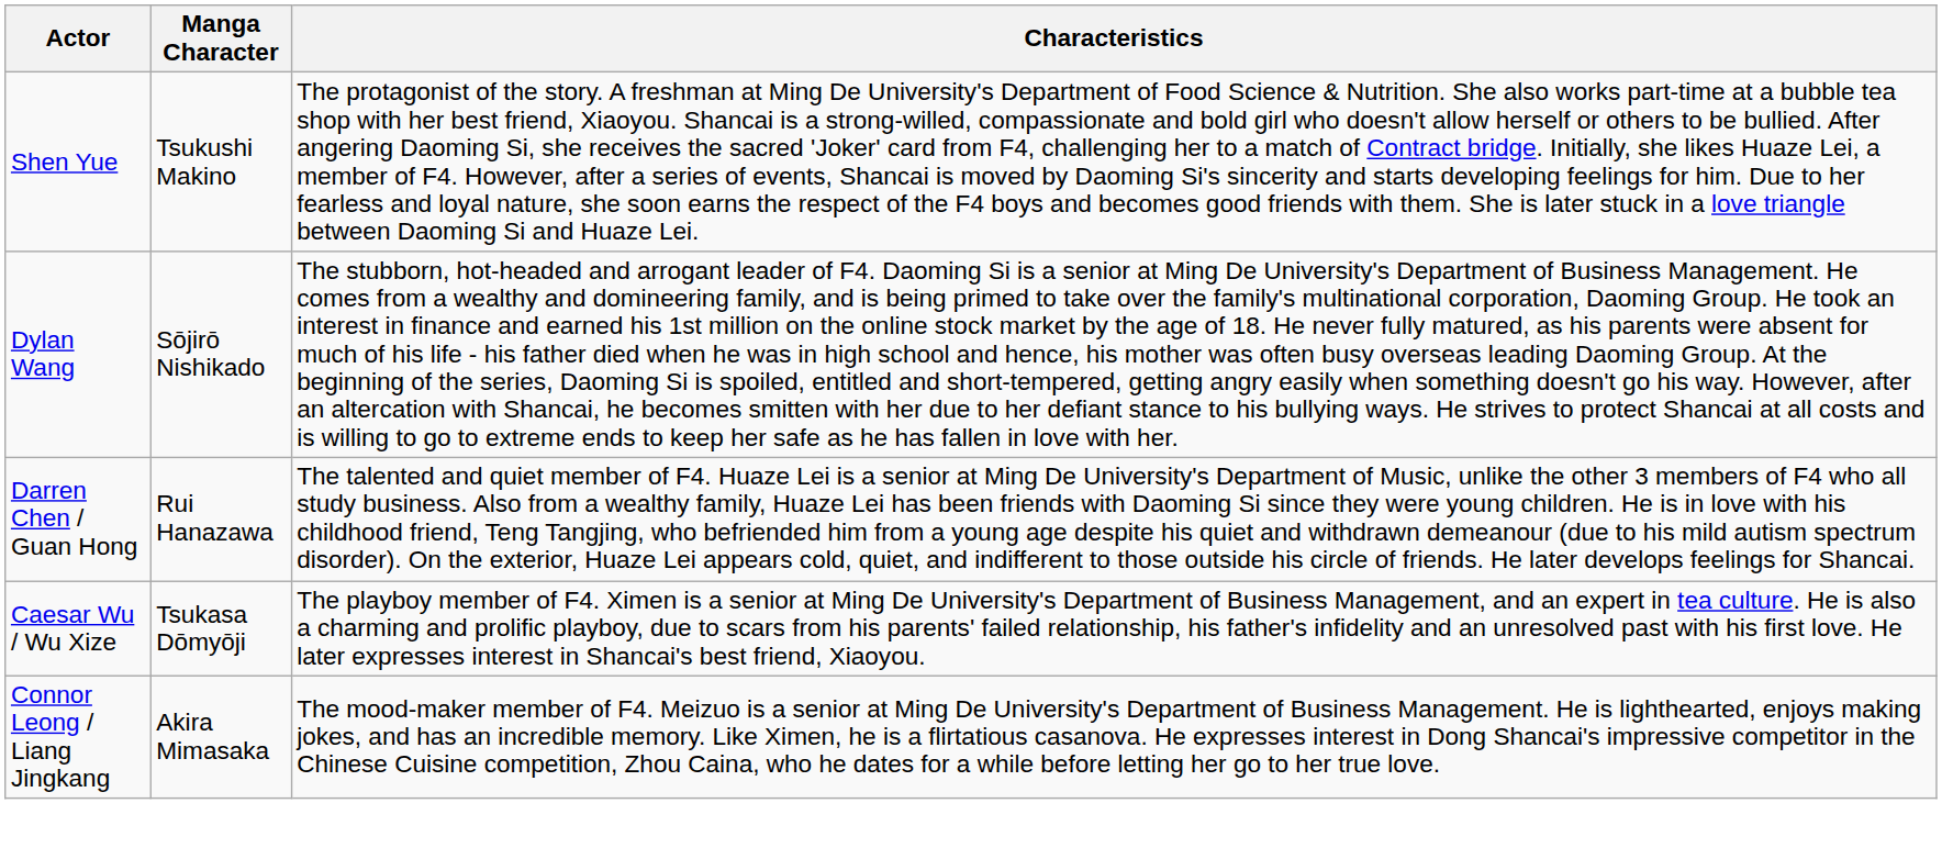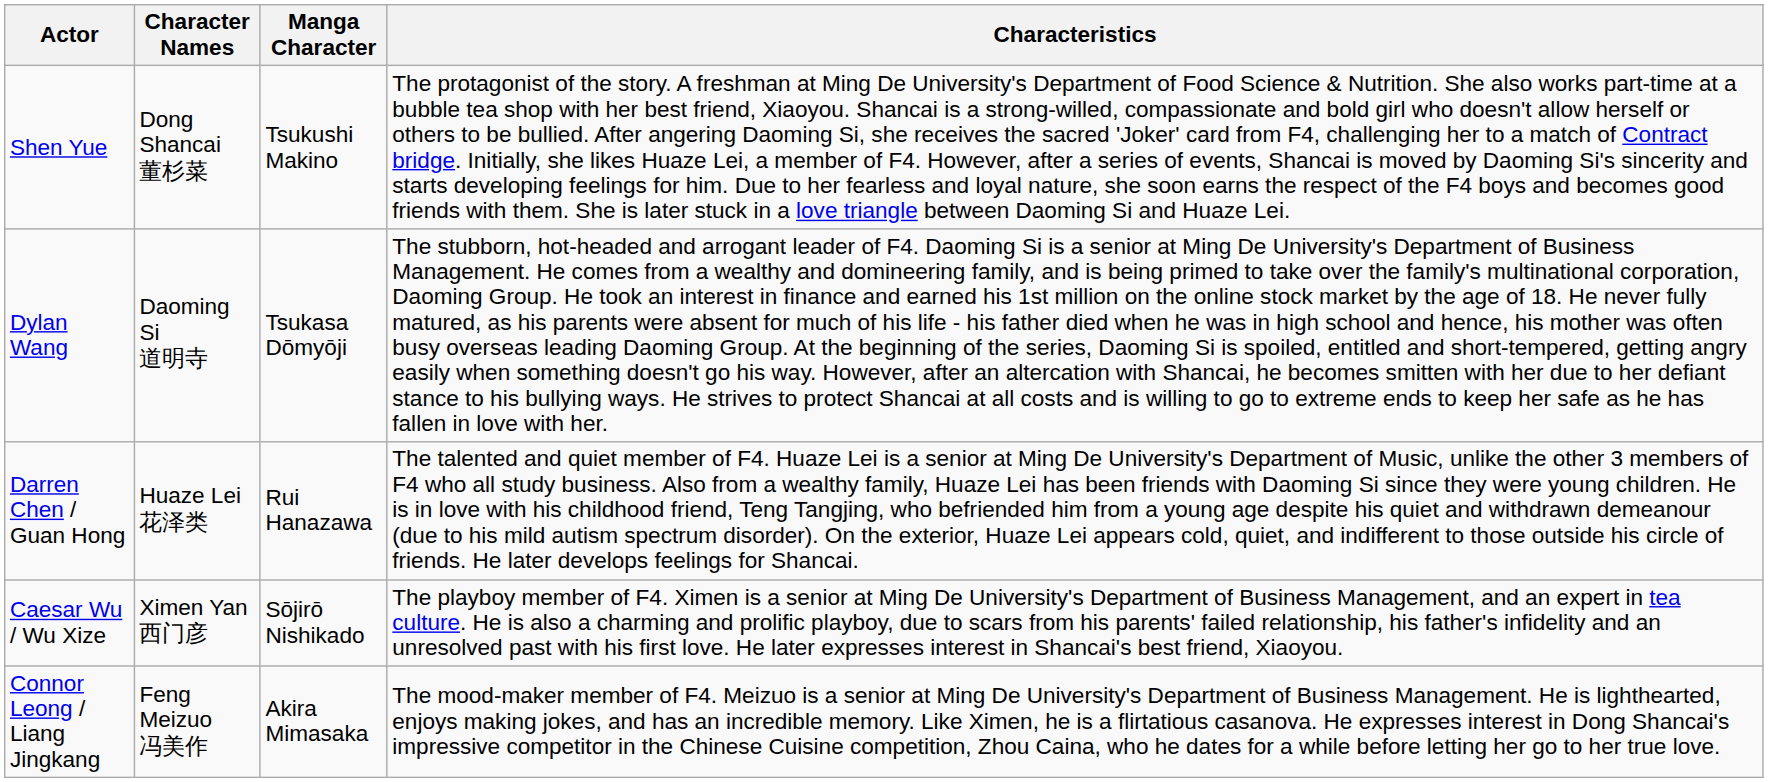+ column: Character Names | Dong Shancai 董杉菜 | Daoming Si 道明寺 | Huaze Lei 花泽类 | Ximen Yan 西门彦 | Feng Meizuo 冯美作
Dylan Wang | Manga Character: Sōjirō Nishikado -> Tsukasa Dōmyōji
Caesar Wu / Wu Xize | Manga Character: Tsukasa Dōmyōji -> Sōjirō Nishikado
